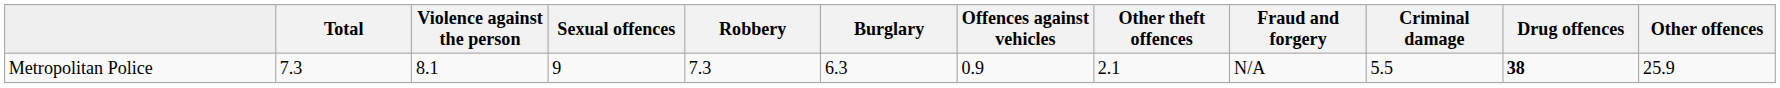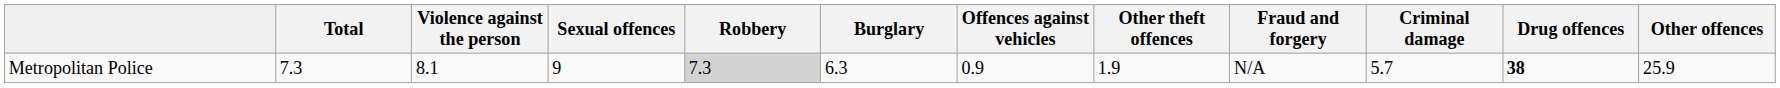Metropolitan Police | Robbery: no background -> lightgrey background
Metropolitan Police | Other theft offences: 2.1 -> 1.9
Metropolitan Police | Criminal damage: 5.5 -> 5.7
